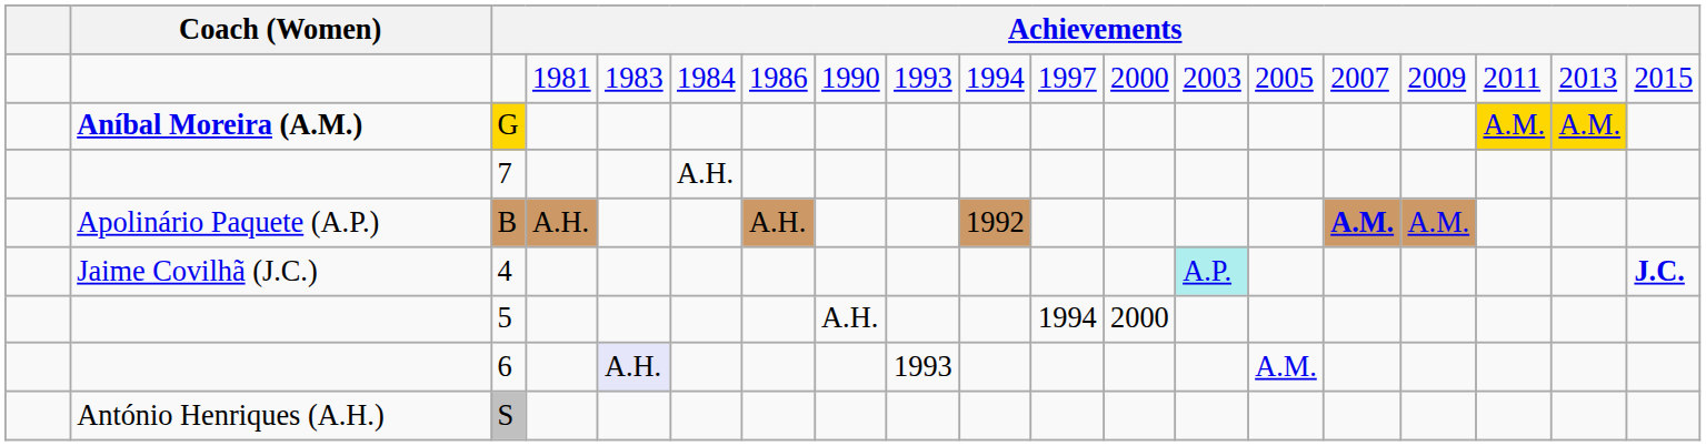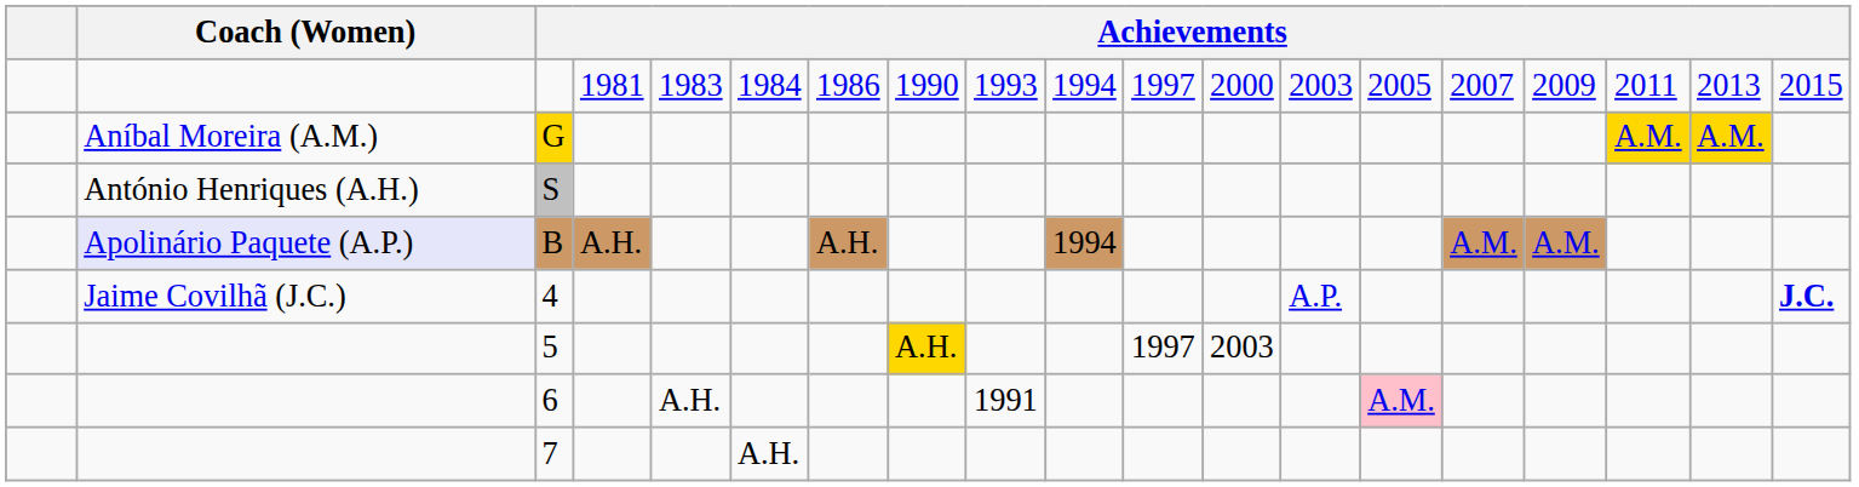G | Coach (Women): bold -> normal
rows swapped: S <-> 7
B | Coach (Women): no background -> lavender background
B | column 10: 1992 -> 1994
B | column 15: bold -> normal
4 | column 13: paleturquoise background -> no background
5 | column 8: no background -> gold background
5 | column 11: 1994 -> 1997
5 | column 12: 2000 -> 2003
6 | column 5: lavender background -> no background
6 | column 9: 1993 -> 1991
6 | column 14: no background -> pink background
